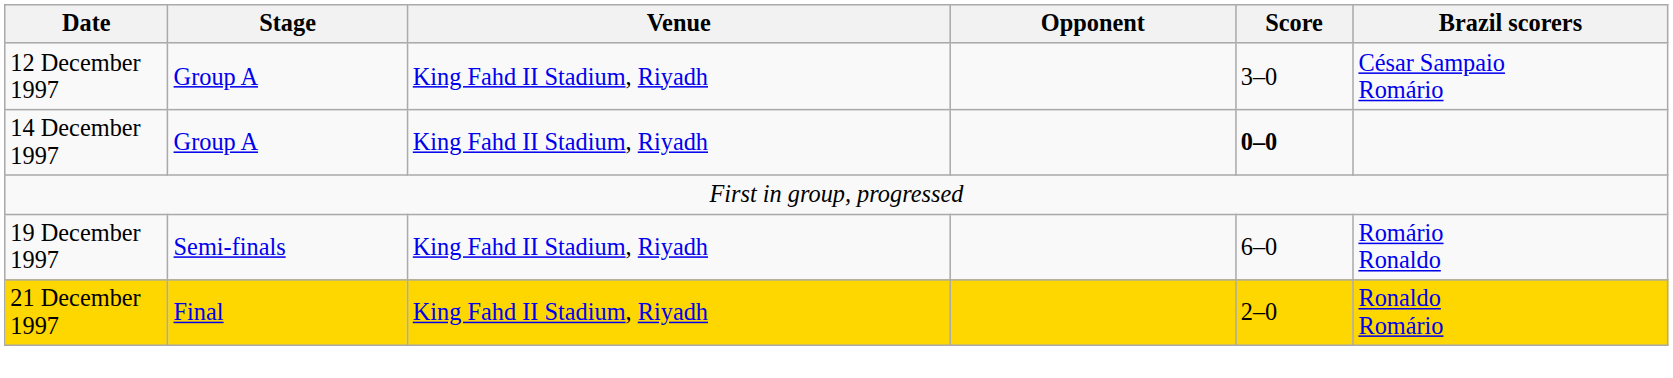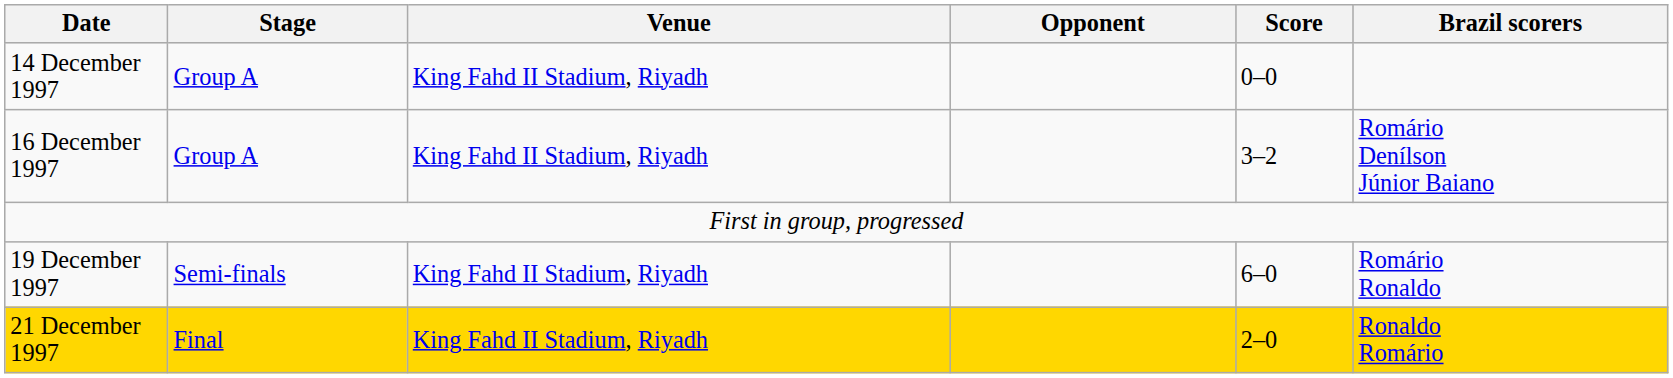- row: 12 December 1997 | Group A | King Fahd II Stadium, Riyadh | 3–0 | César Sampaio Romário
14 December 1997 | Score: bold -> normal
+ row: 16 December 1997 | Group A | King Fahd II Stadium, Riyadh | 3–2 | Romário Denílson Júnior Baiano
